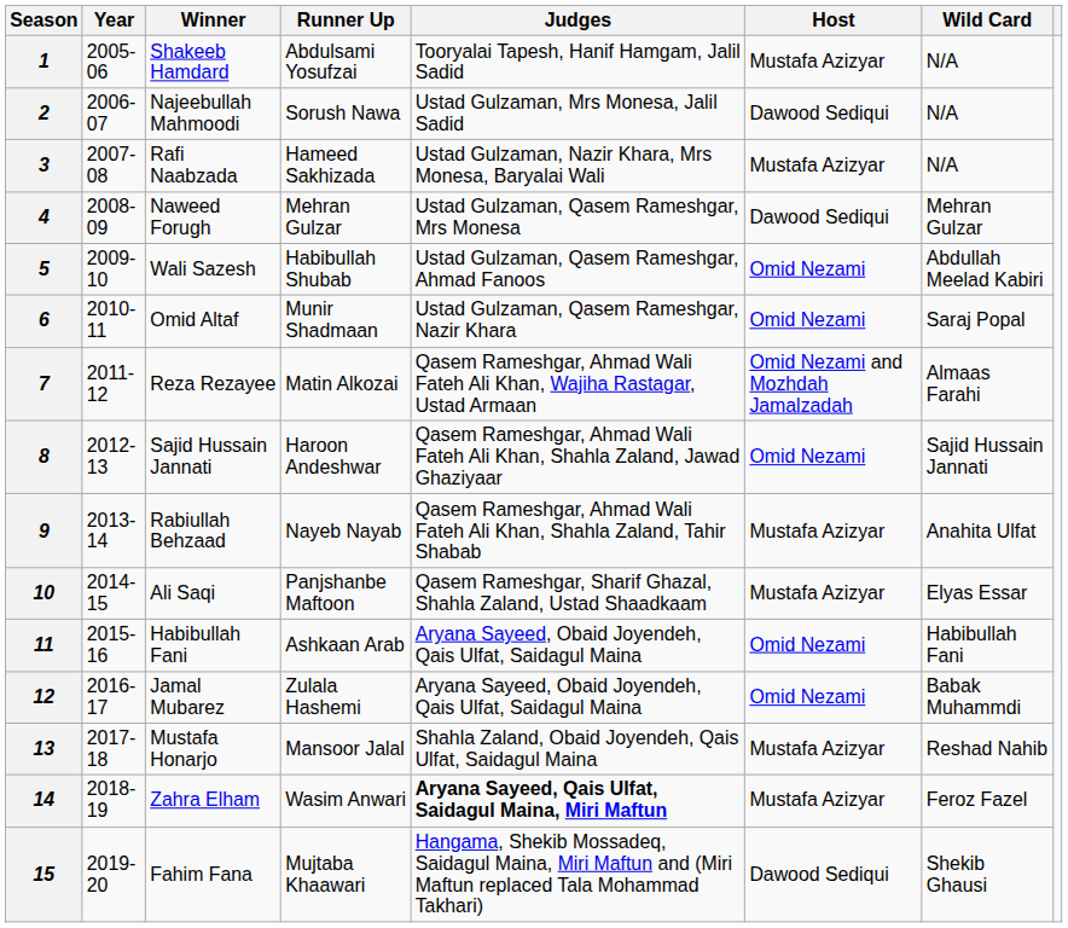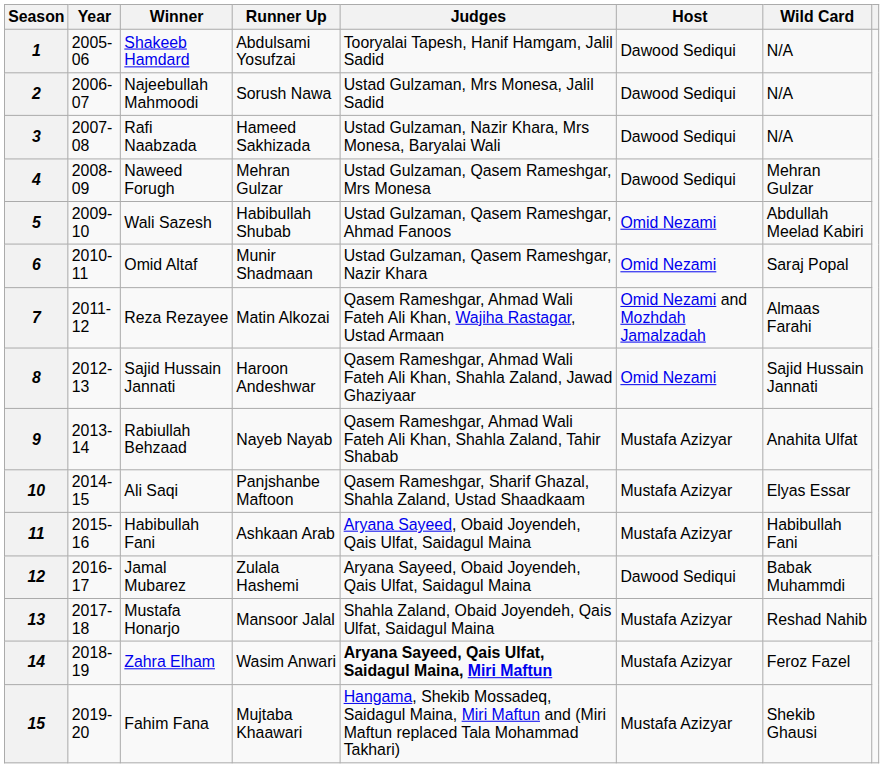1 | Host: Mustafa Azizyar -> Dawood Sediqui
3 | Host: Mustafa Azizyar -> Dawood Sediqui
11 | Host: Omid Nezami -> Mustafa Azizyar
12 | Host: Omid Nezami -> Dawood Sediqui
15 | Host: Dawood Sediqui -> Mustafa Azizyar
